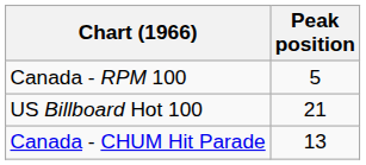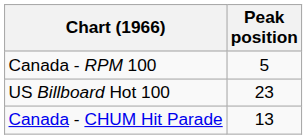US Billboard Hot 100 | Peak position: 21 -> 23
